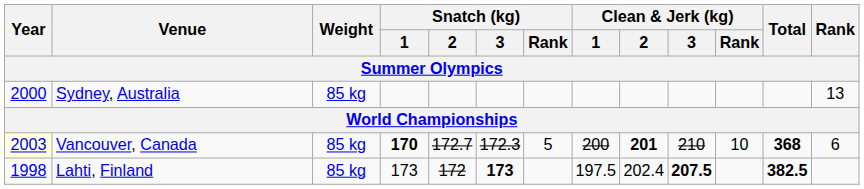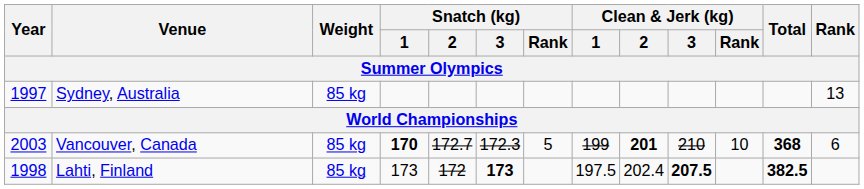Sydney, Australia | Year: 2000 -> 1997
Vancouver, Canada | Year: lightyellow background -> no background
Vancouver, Canada | Clean & Jerk (kg) / 1: 200 -> 199
